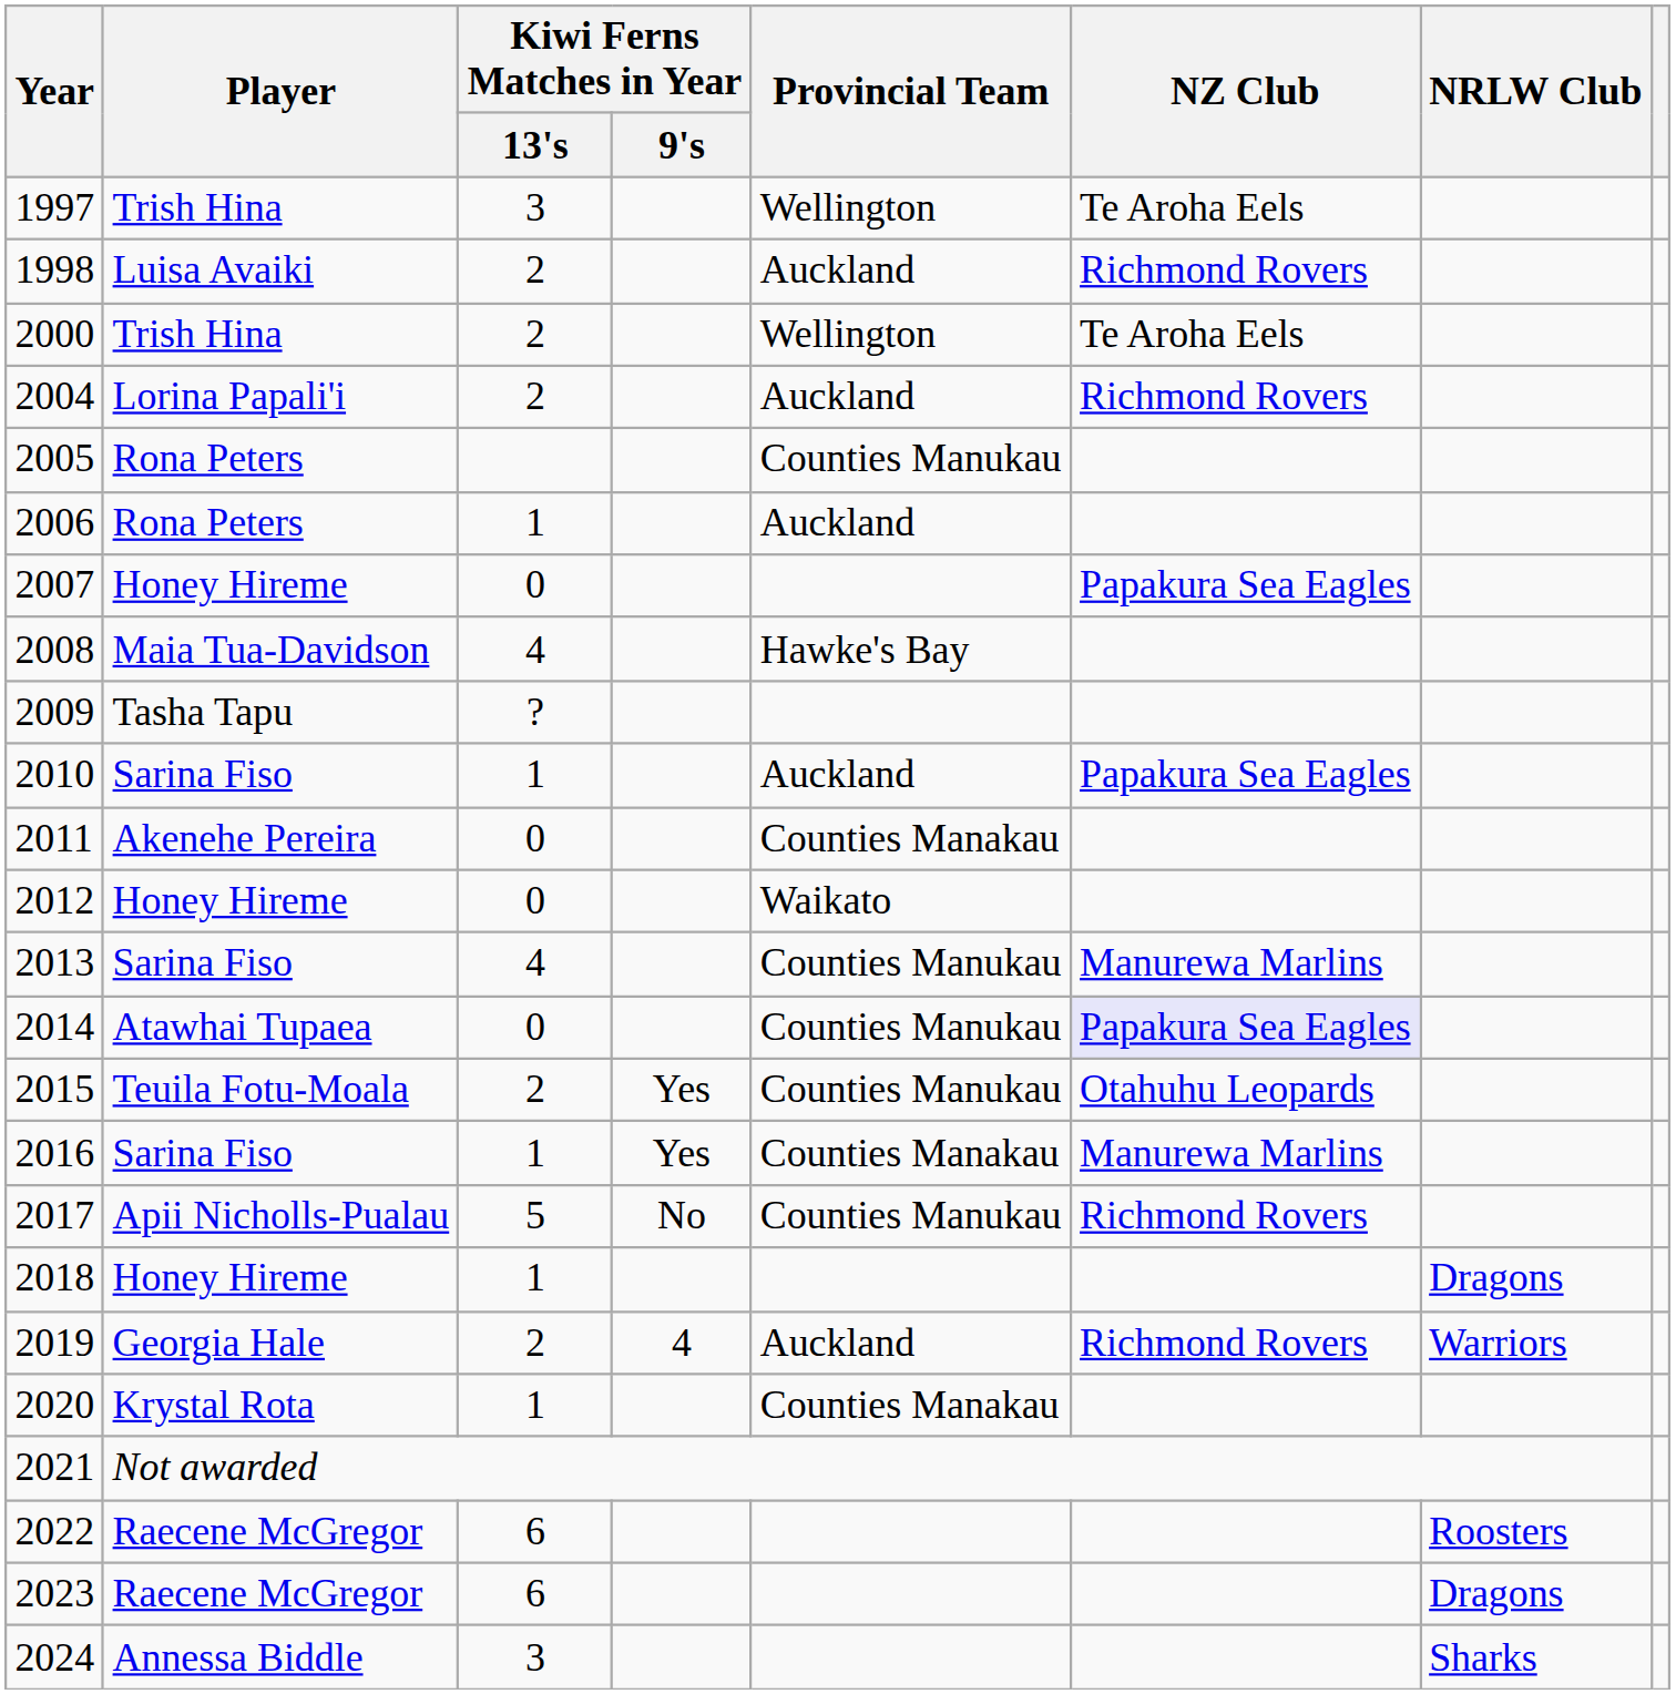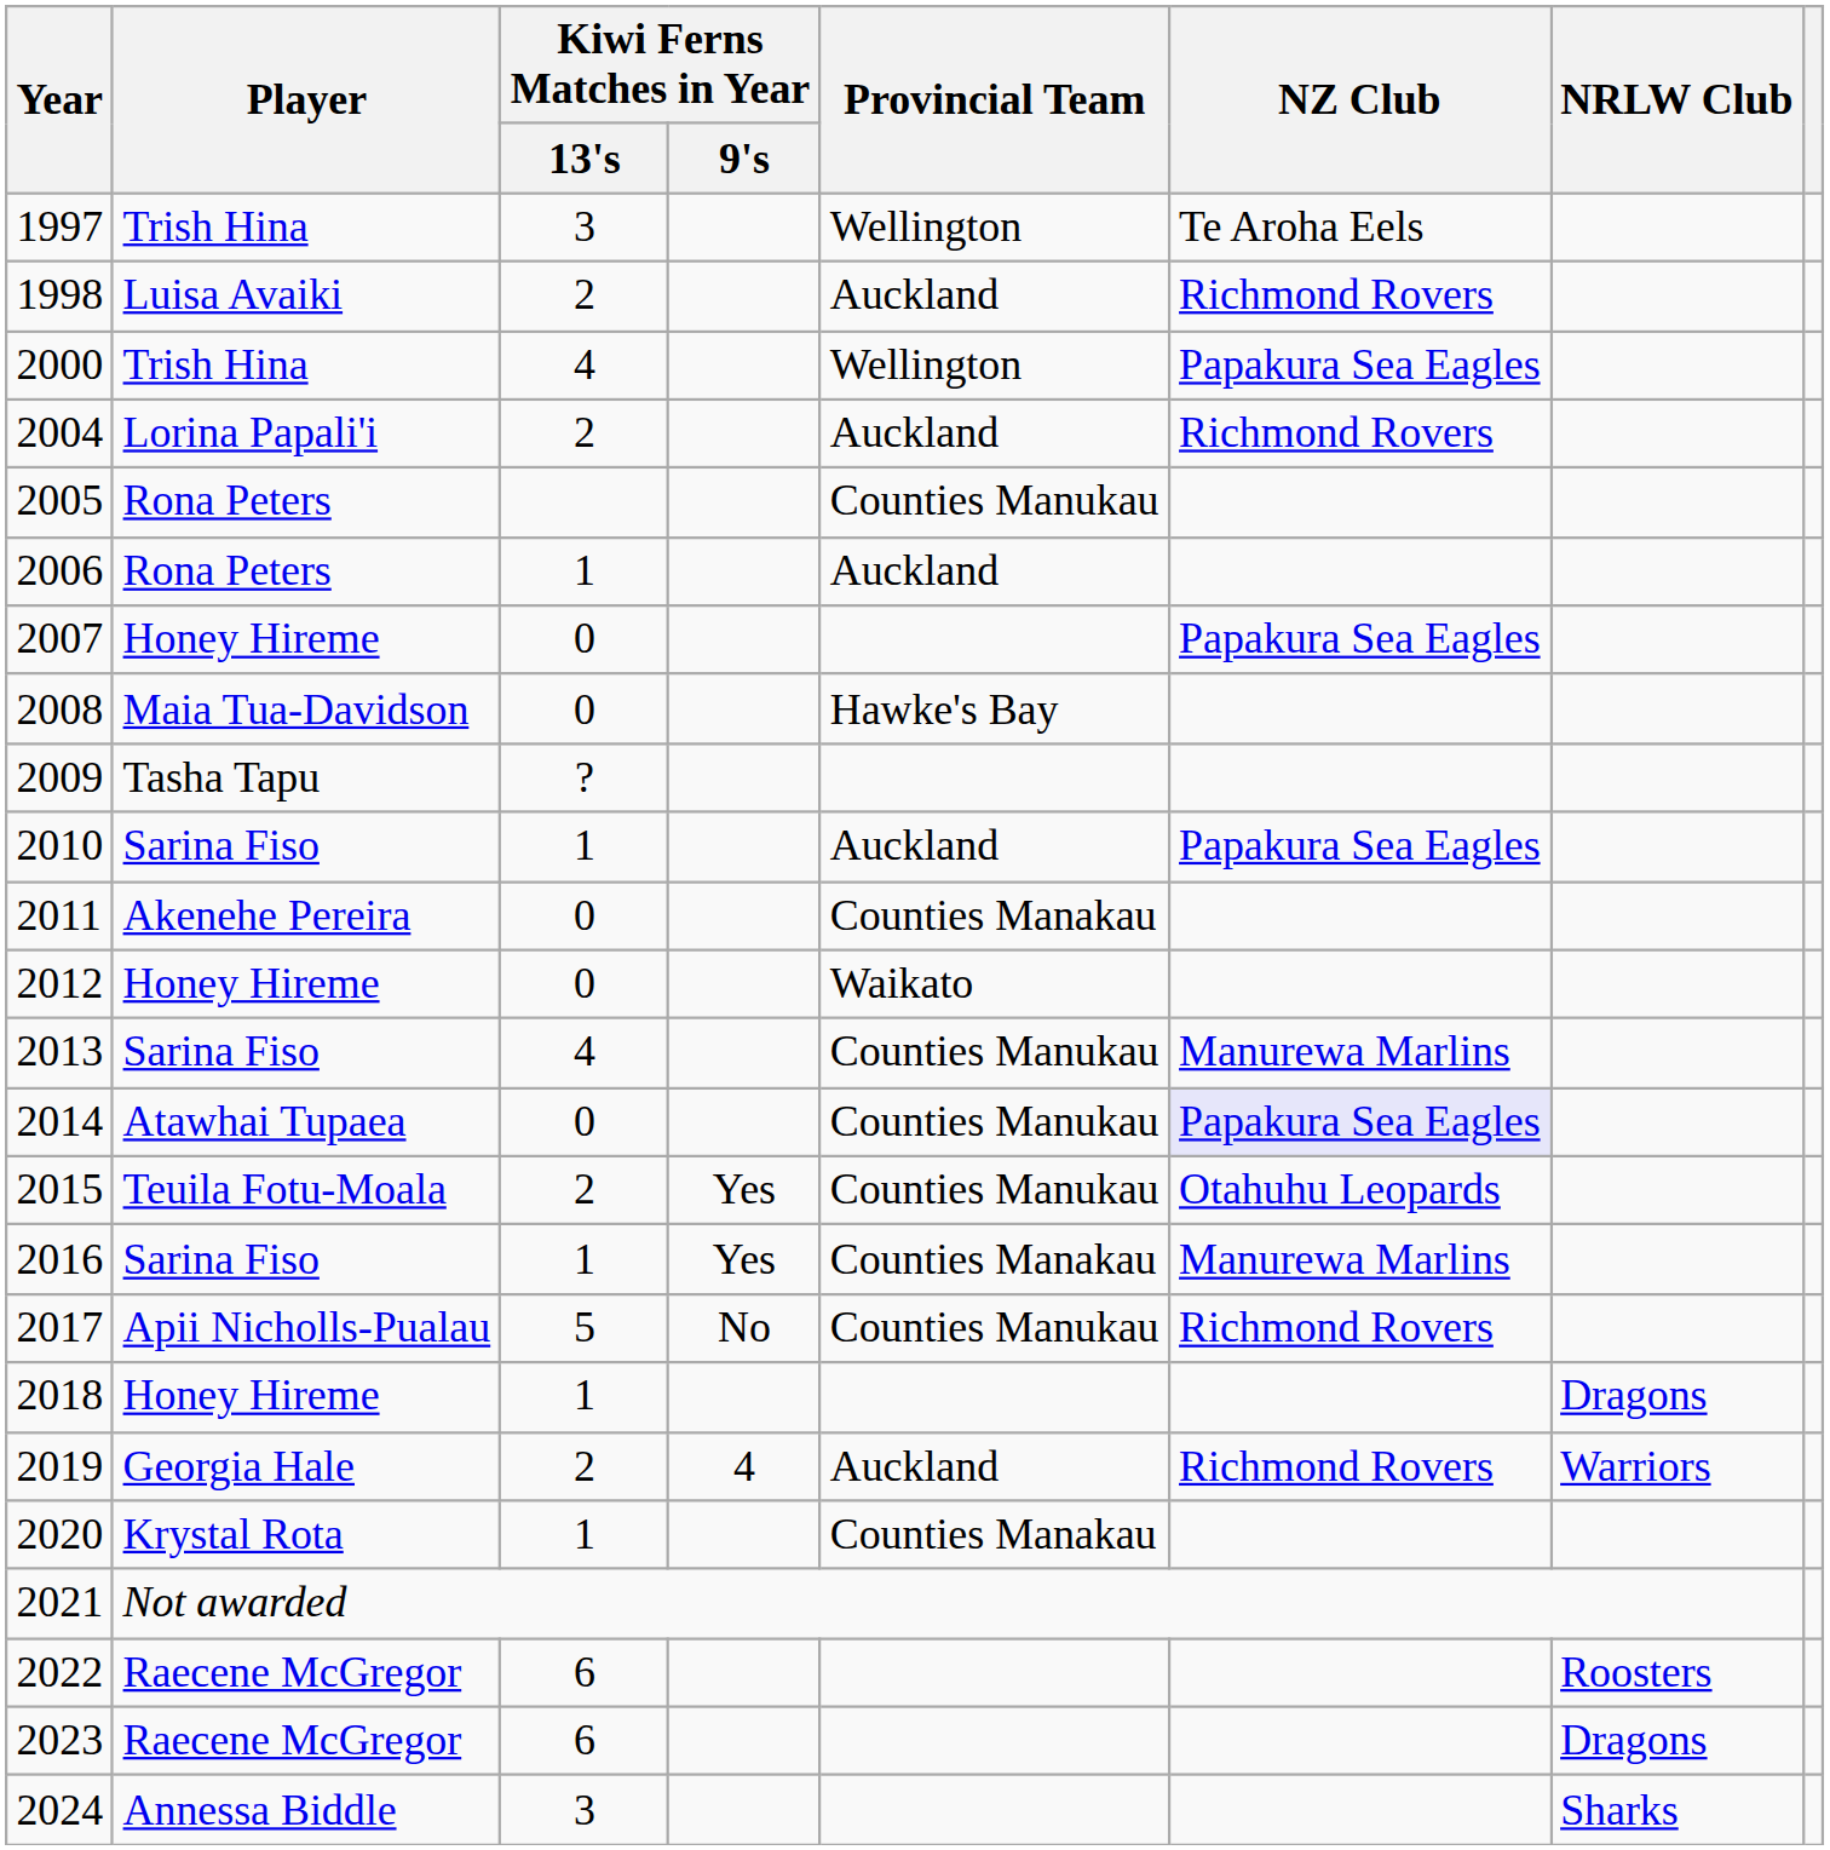2000 | Kiwi Ferns Matches in Year / 13's: 2 -> 4
2000 | NZ Club: Te Aroha Eels -> Papakura Sea Eagles
2008 | Kiwi Ferns Matches in Year / 13's: 4 -> 0
